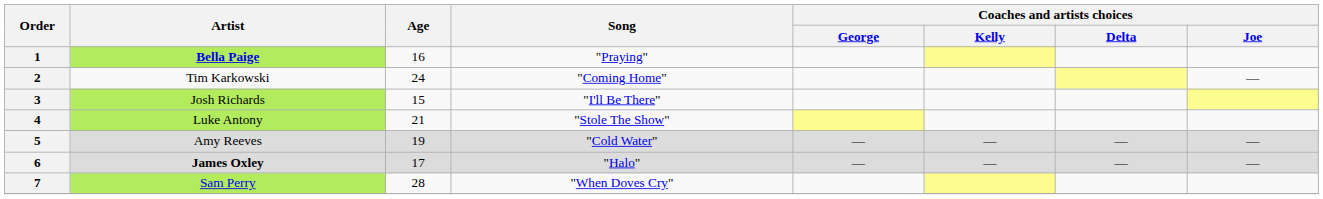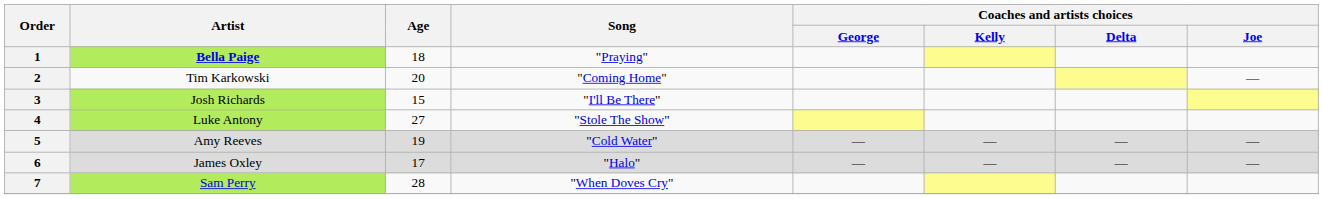1 | Age: 16 -> 18
2 | Age: 24 -> 20
4 | Age: 21 -> 27
6 | Artist: bold -> normal
